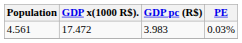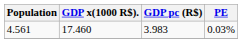4.561 | GDP x(1000 R$).: 17.472 -> 17.460
